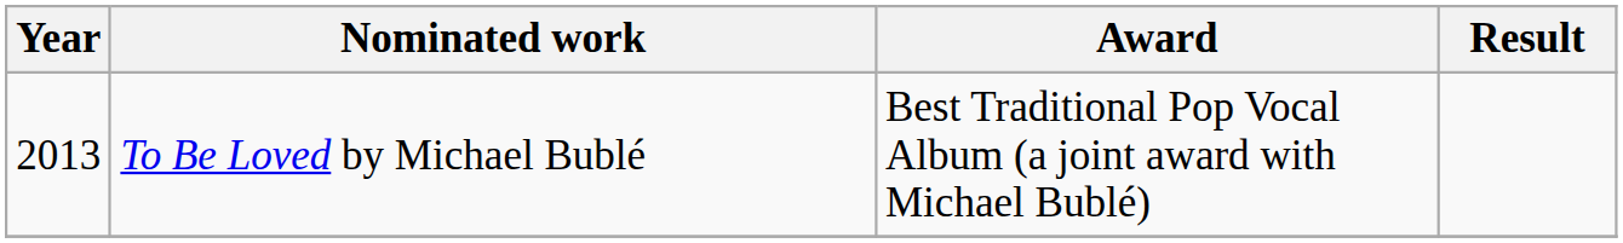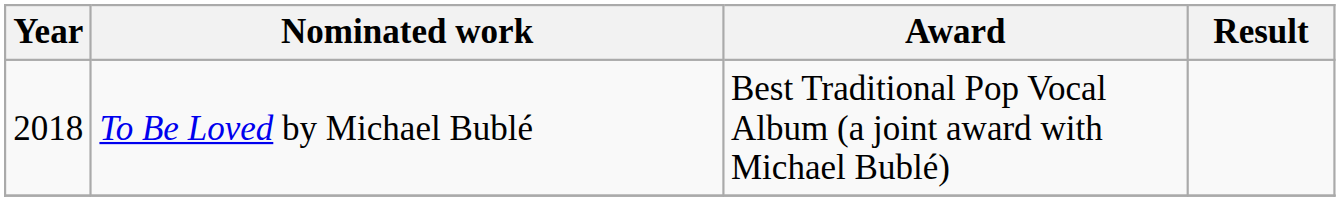To Be Loved by Michael Bublé | Year: 2013 -> 2018
